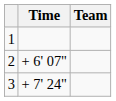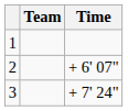columns swapped: Team <-> Time
